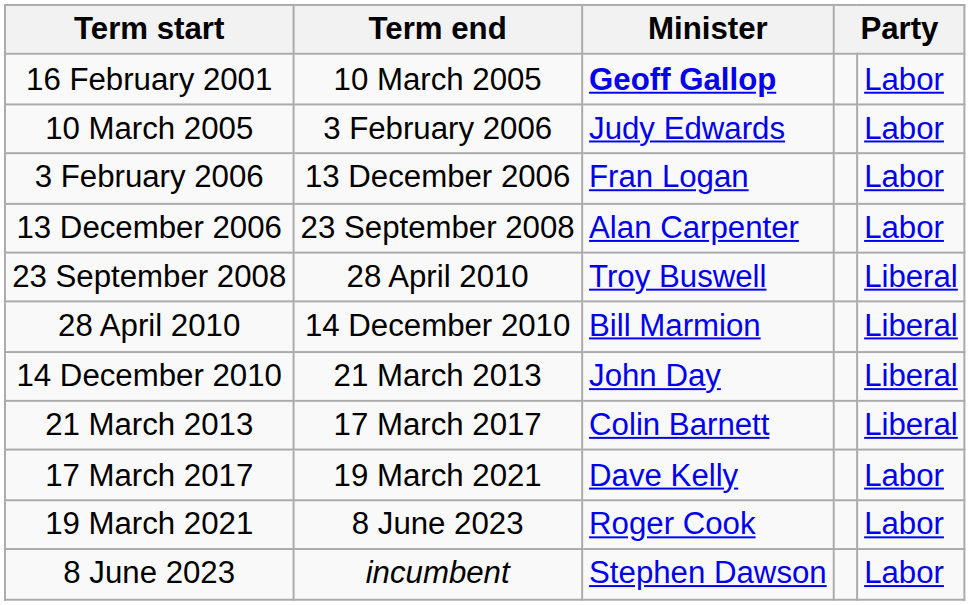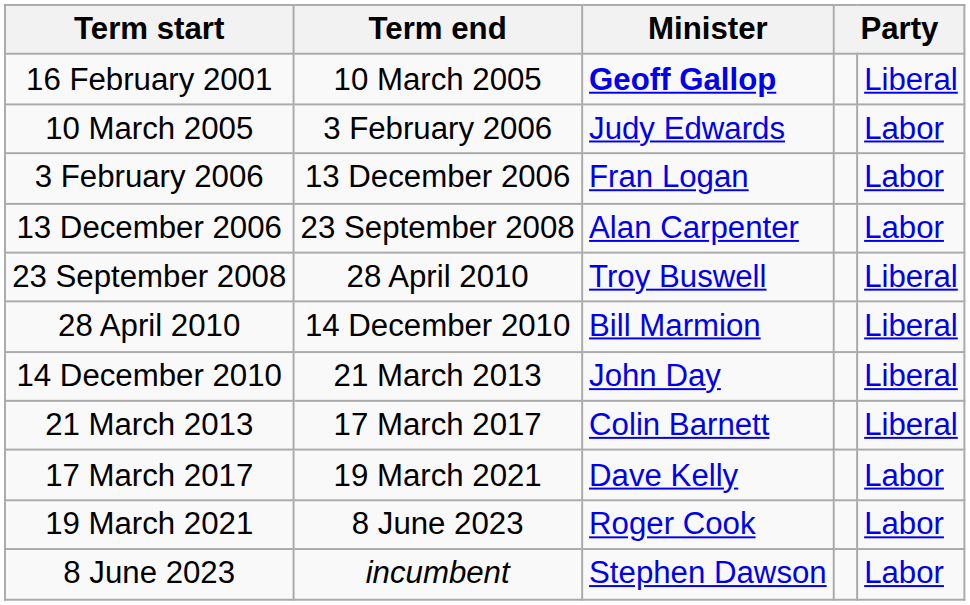16 February 2001 | column 5: Labor -> Liberal
